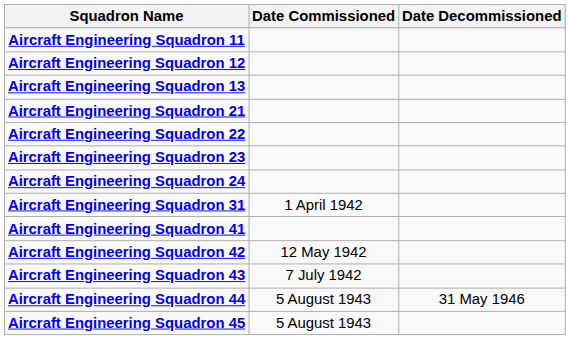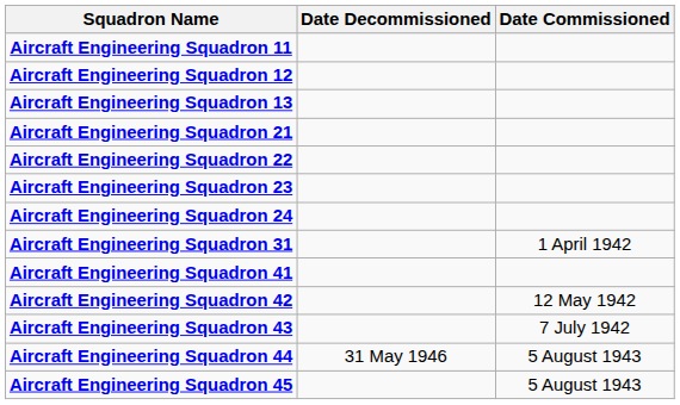columns swapped: Date Commissioned <-> Date Decommissioned
